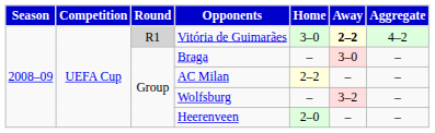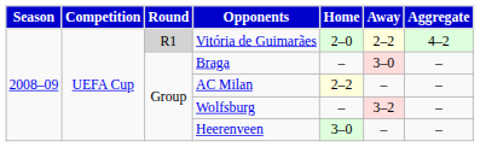Vitória de Guimarães | Home: 3–0 -> 2–0
Vitória de Guimarães | Away: bold -> normal
Heerenveen | Home: 2–0 -> 3–0
